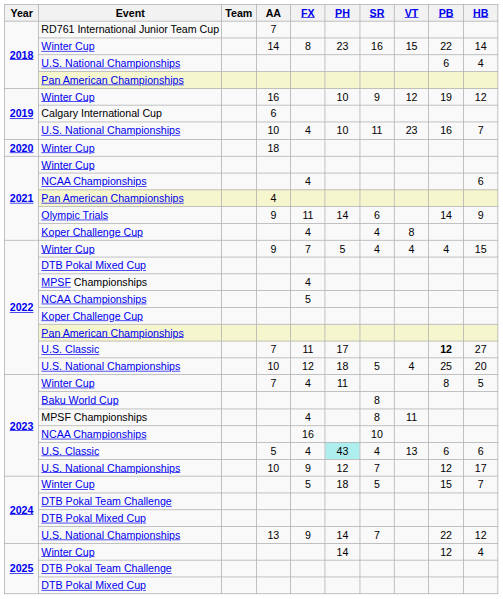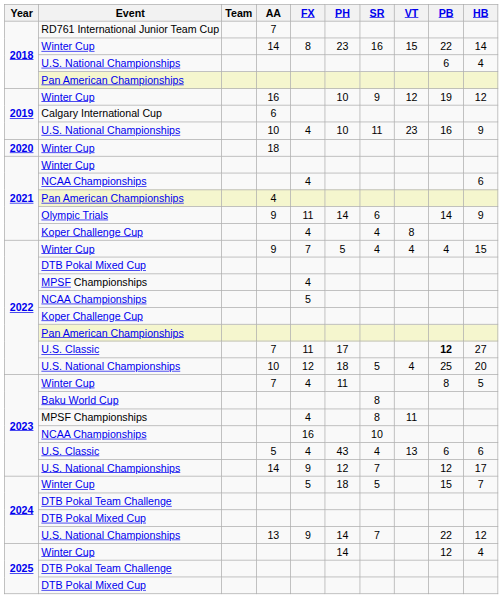2019 / U.S. National Championships | HB: 7 -> 9
2023 / U.S. Classic | PH: paleturquoise background -> no background
2023 / U.S. National Championships | AA: 10 -> 14
